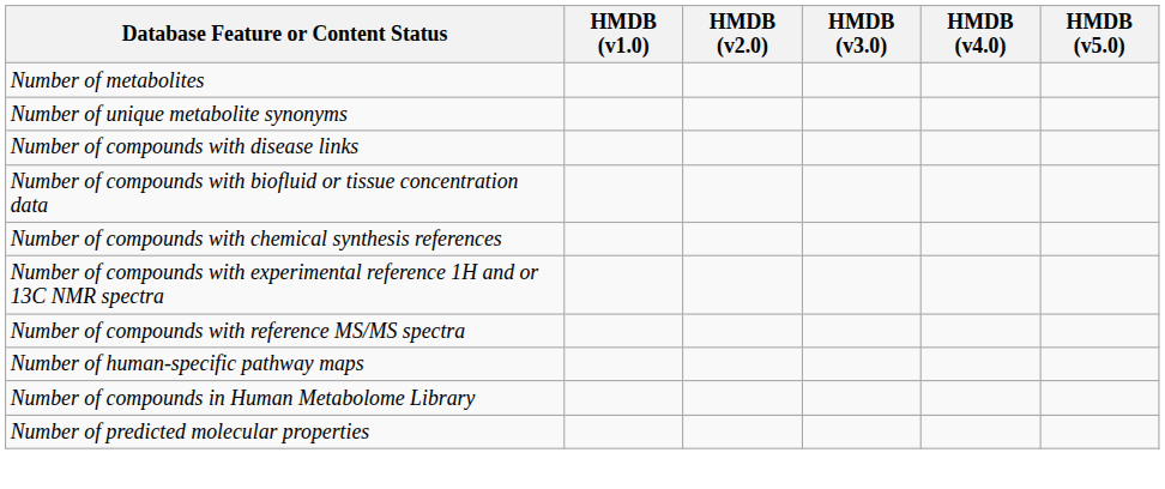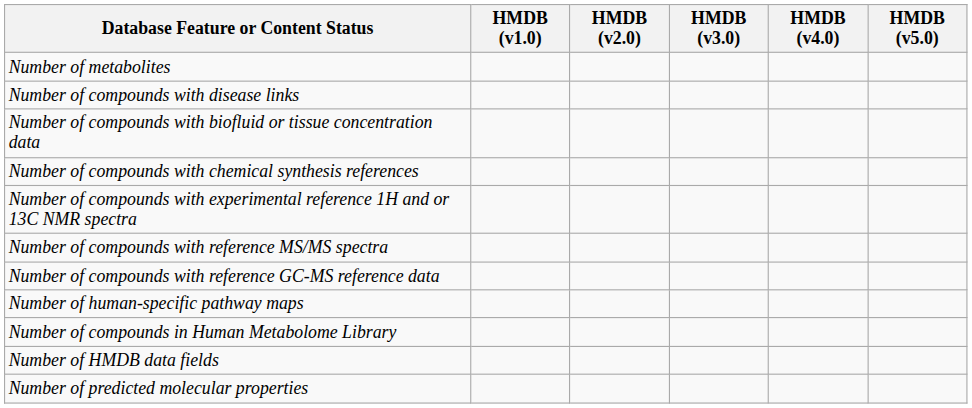- row: Number of unique metabolite synonyms
+ row: Number of compounds with reference GC-MS reference data
+ row: Number of HMDB data fields
